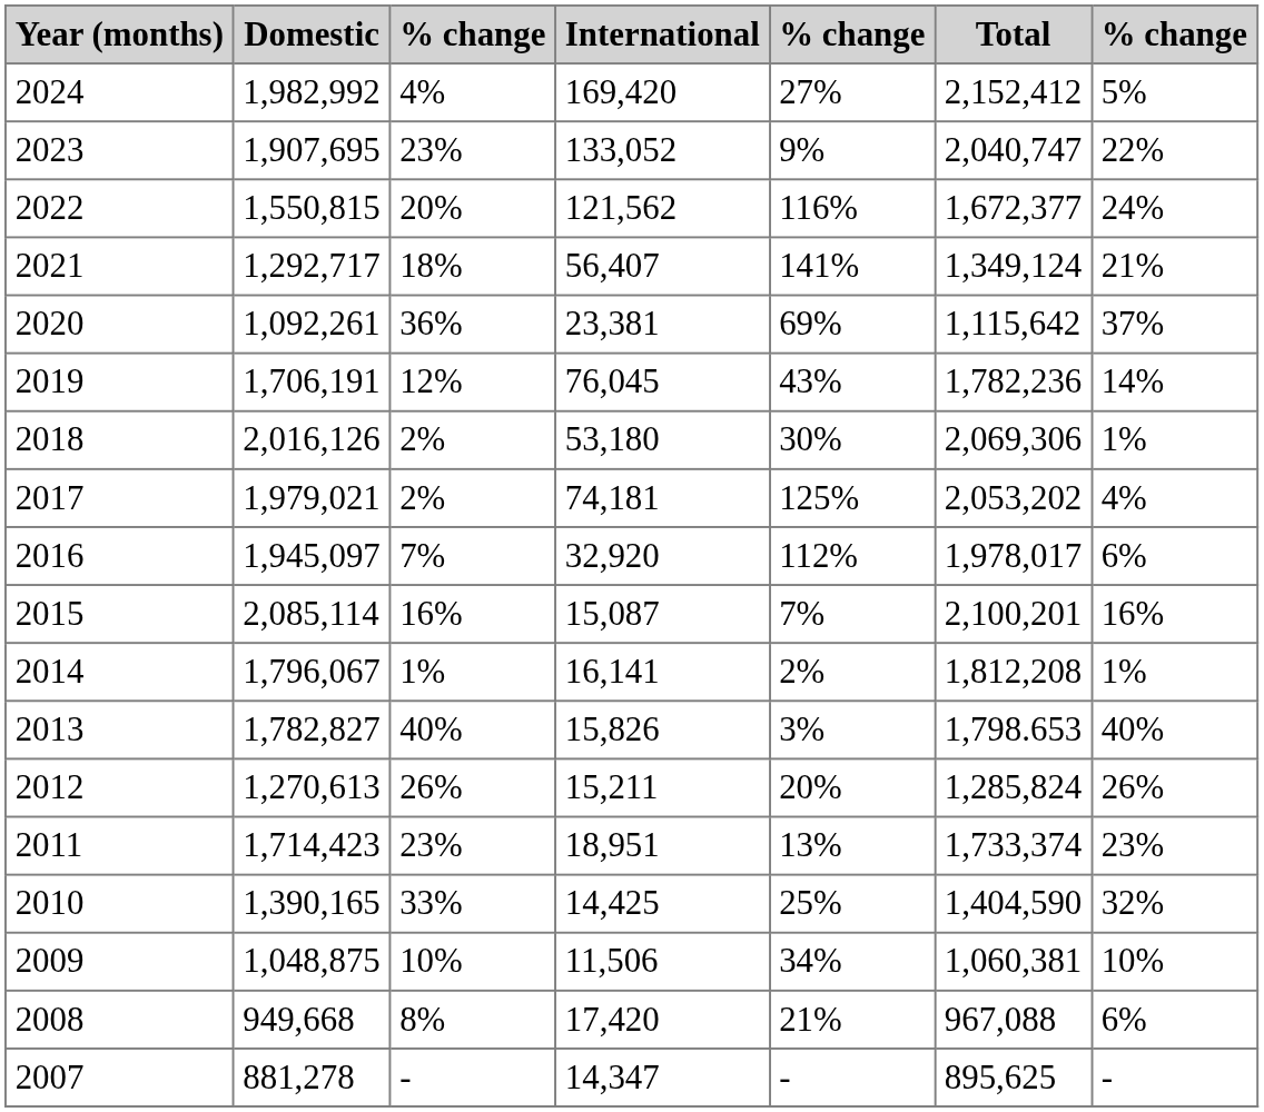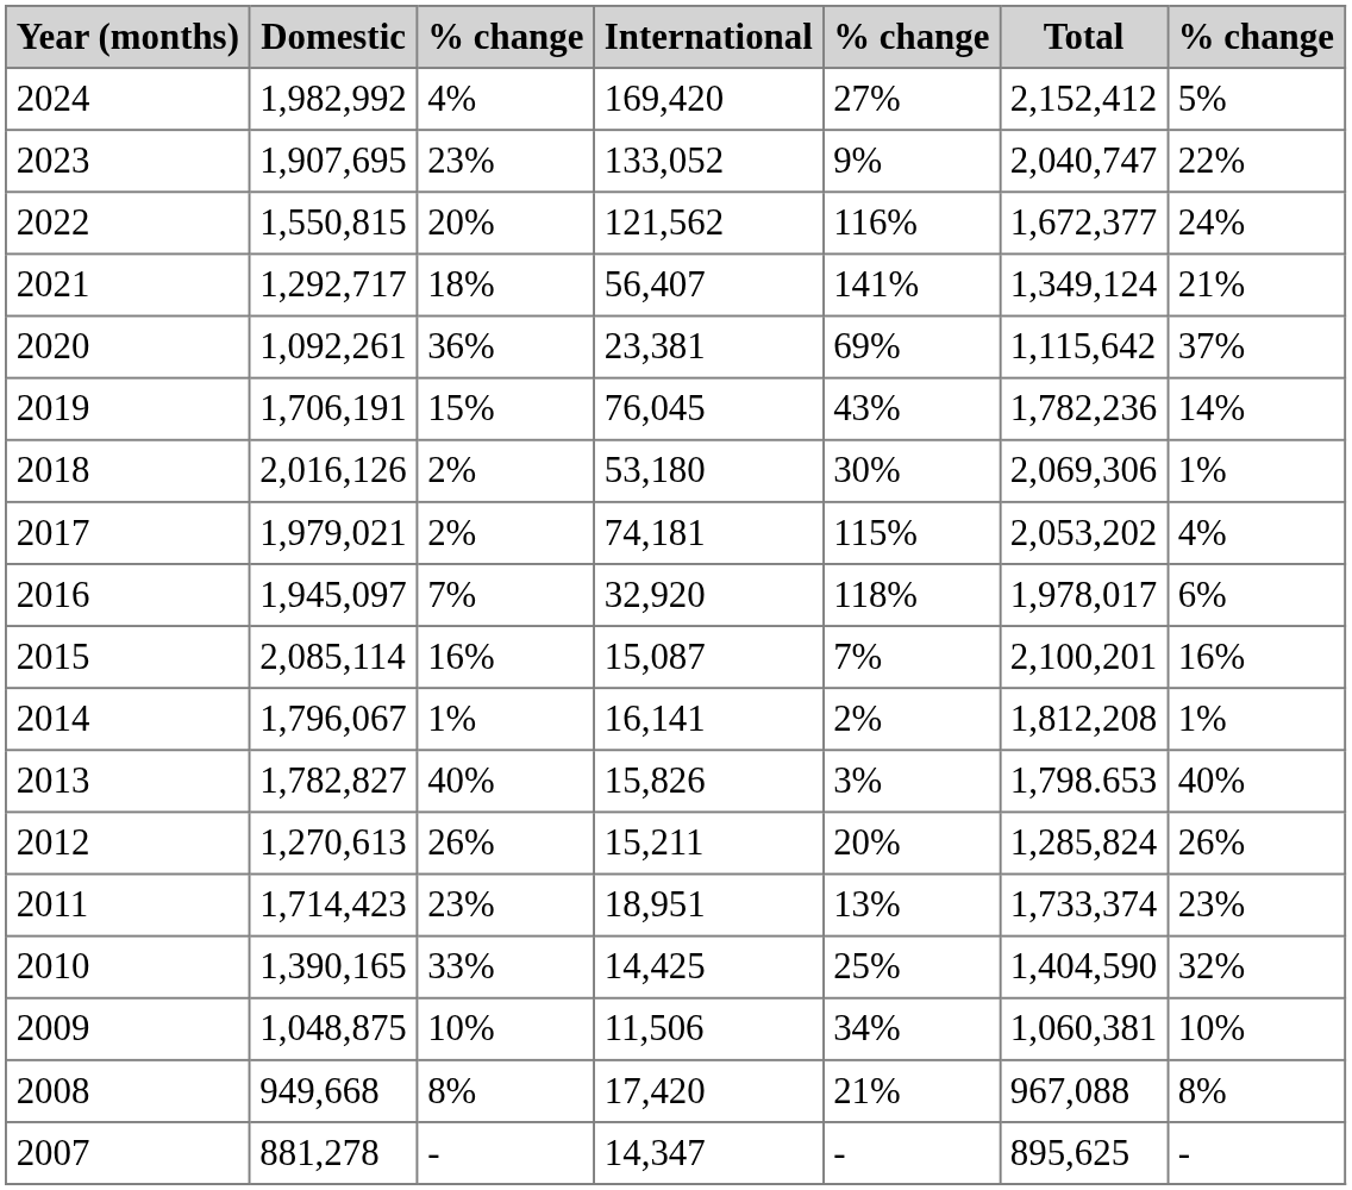2019 | column 3: 12% -> 15%
2017 | column 5: 125% -> 115%
2016 | column 5: 112% -> 118%
2008 | column 7: 6% -> 8%
